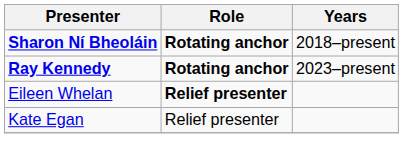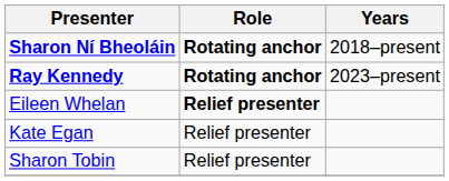+ row: Sharon Tobin | Relief presenter
